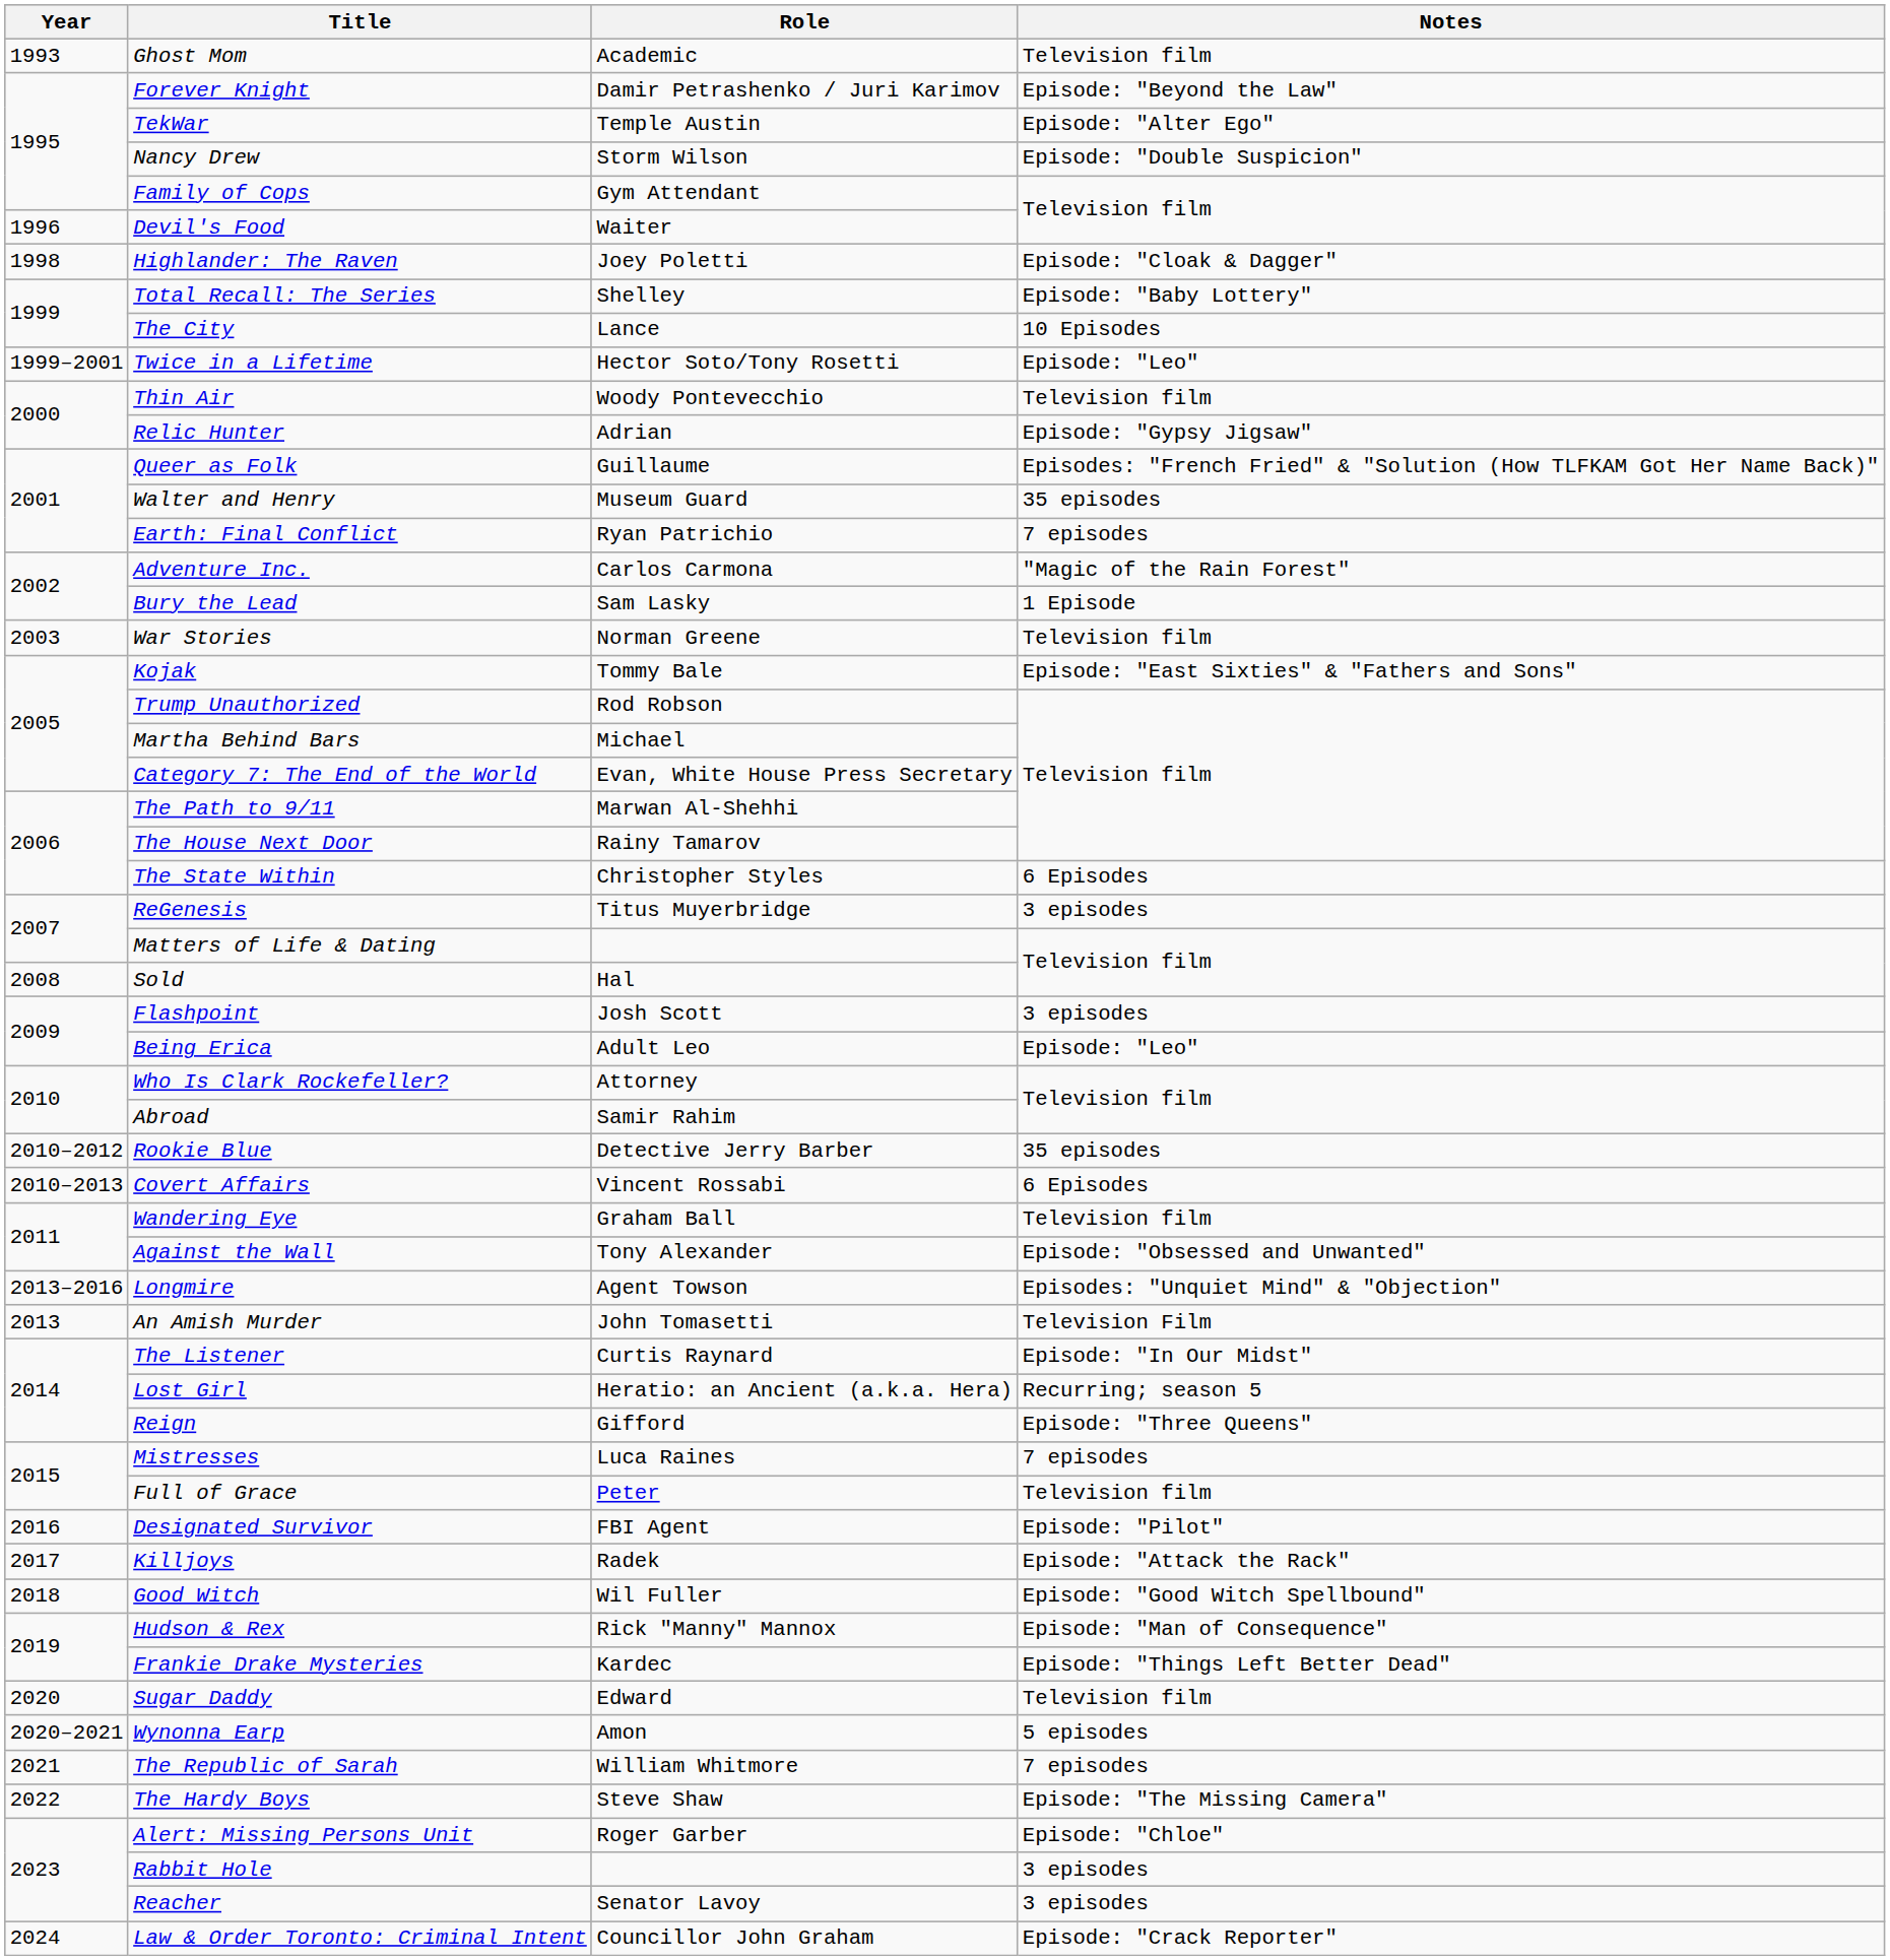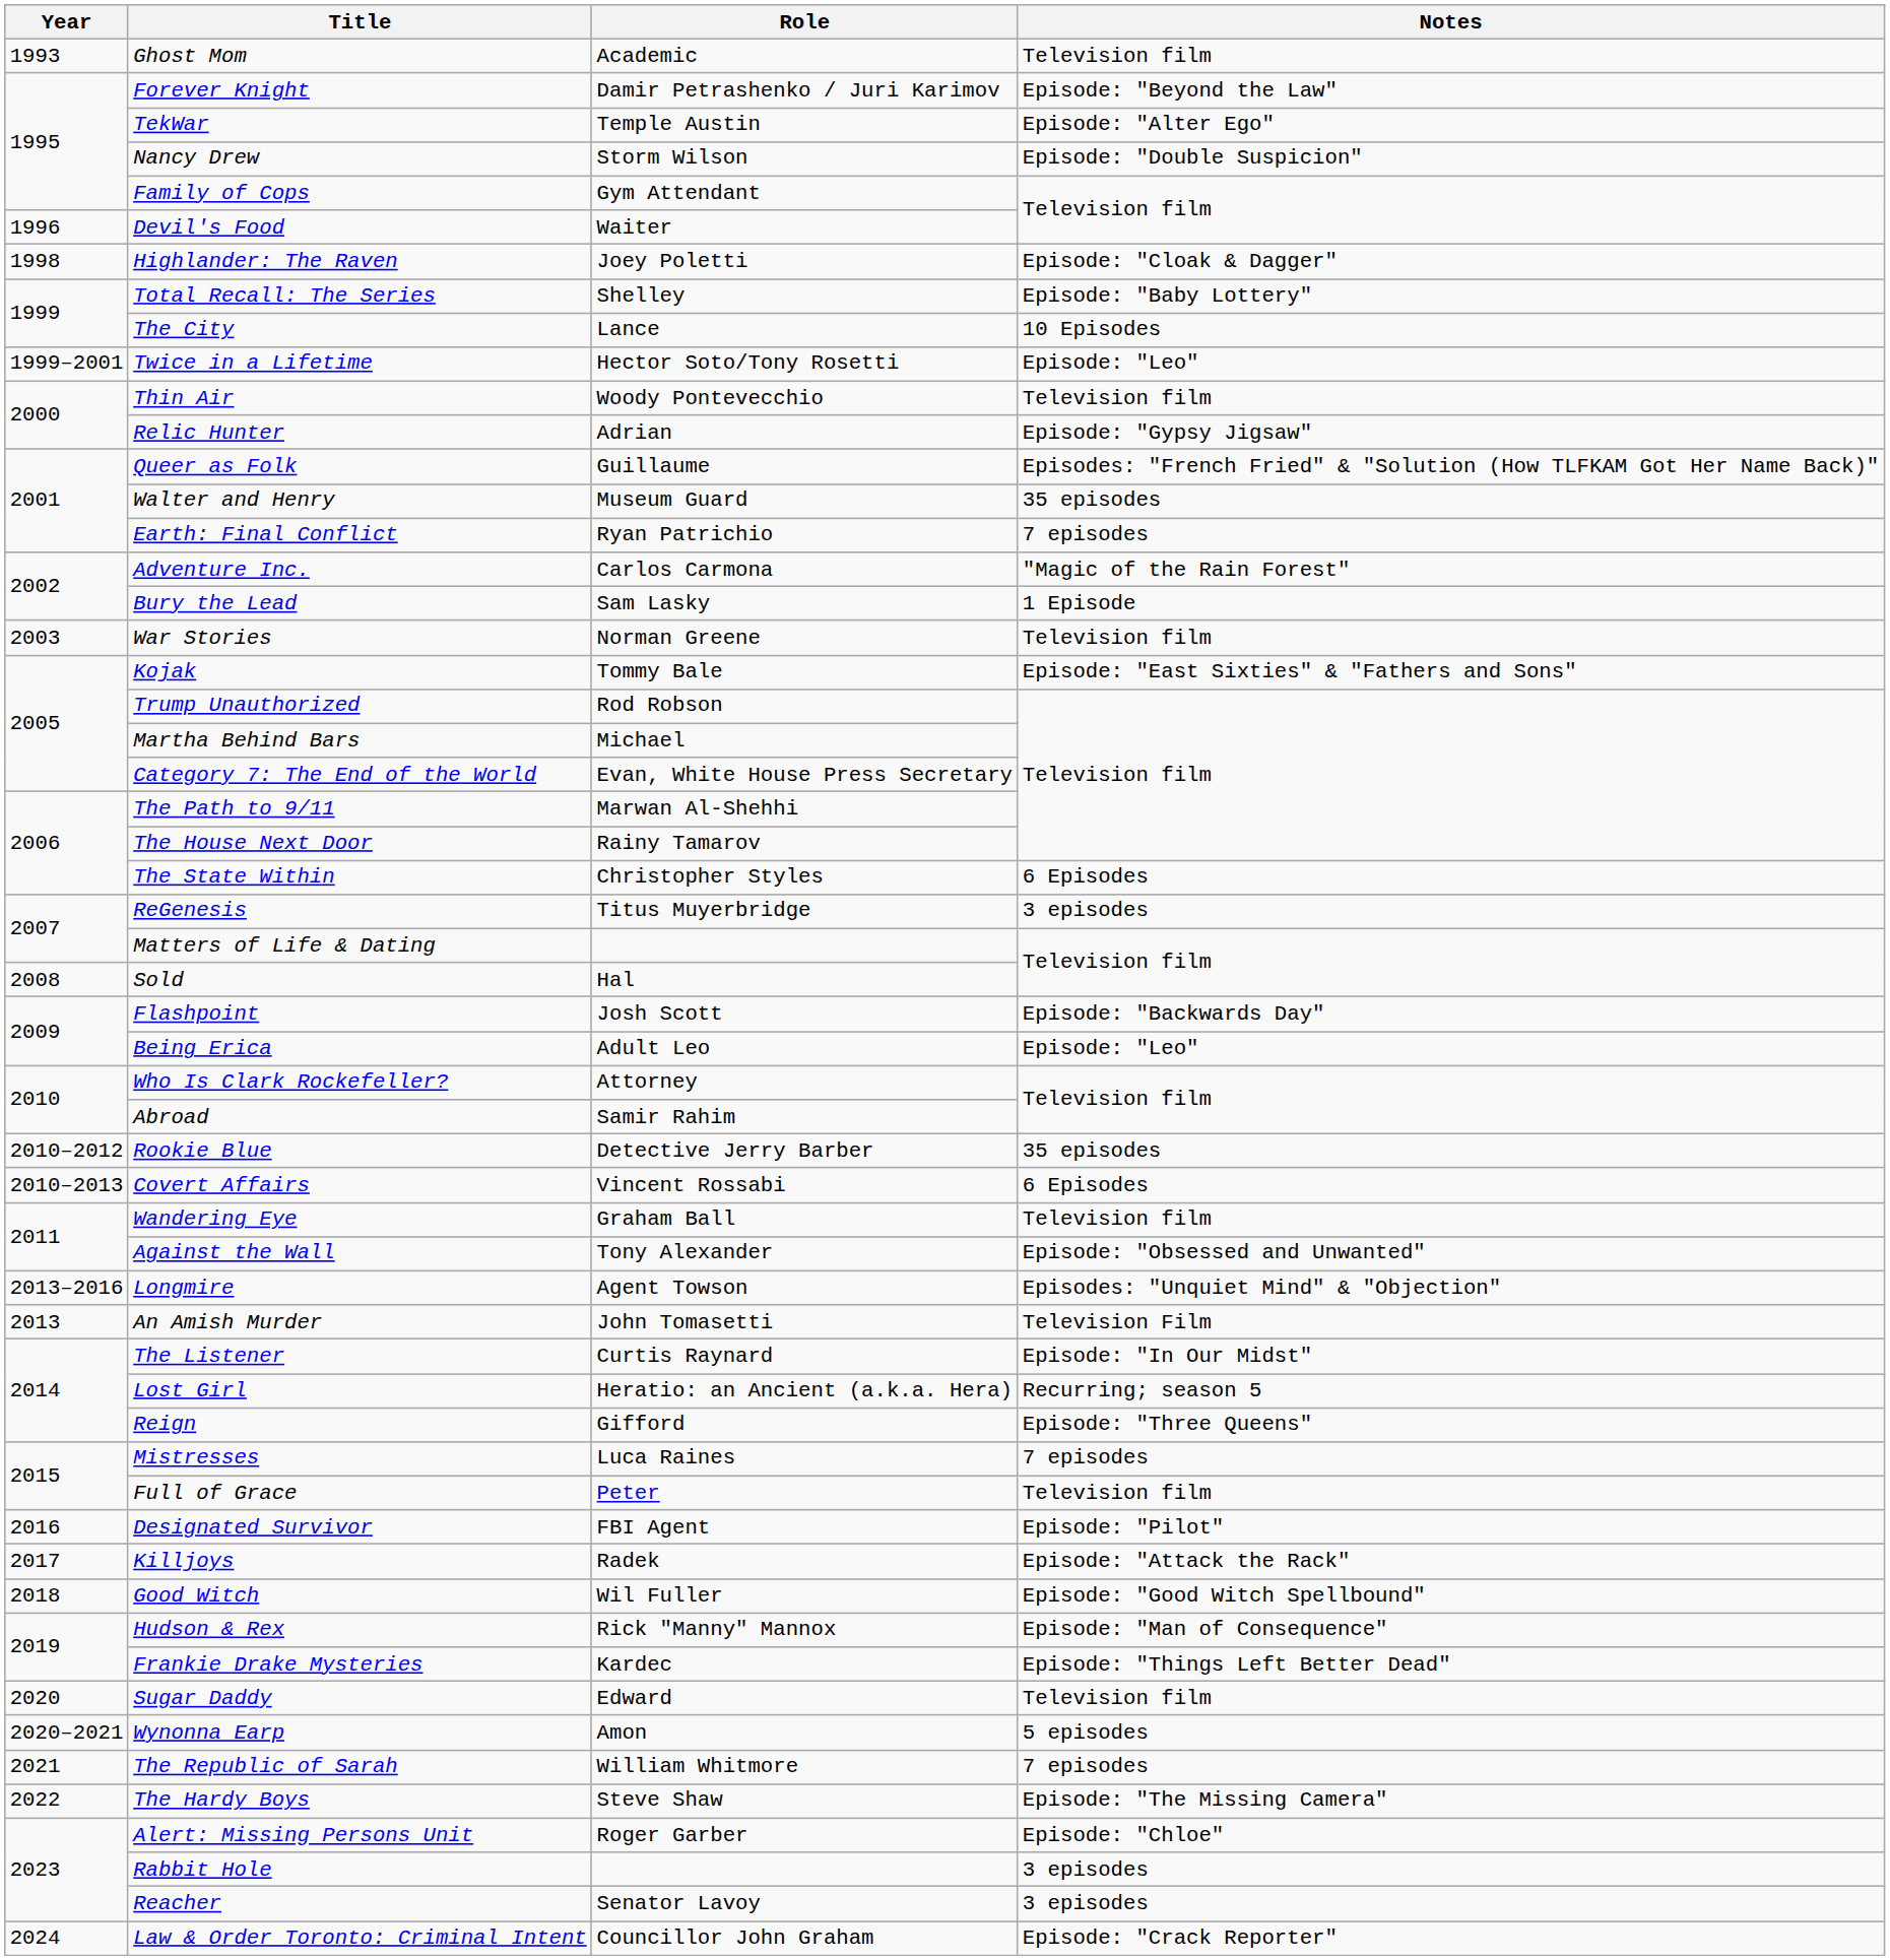Flashpoint | Notes: 3 episodes -> Episode: "Backwards Day"
